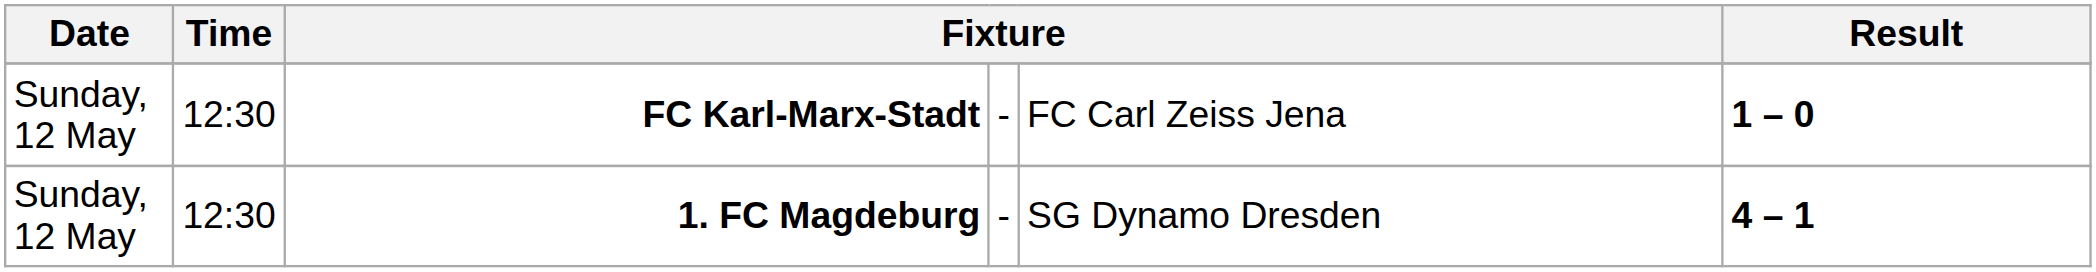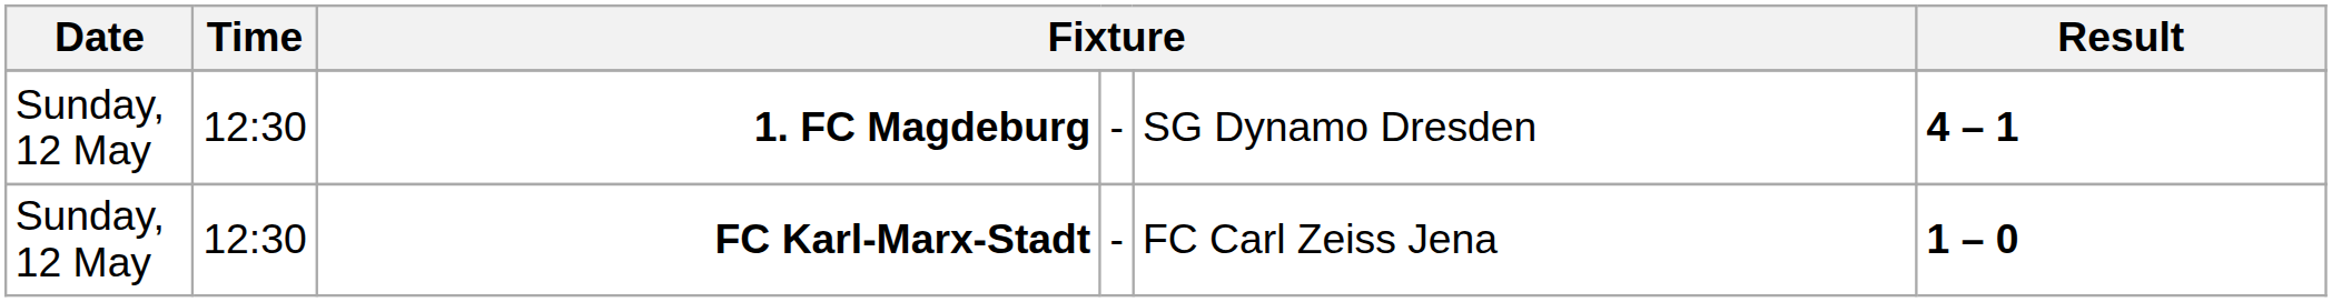rows swapped: FC Karl-Marx-Stadt <-> 1. FC Magdeburg
